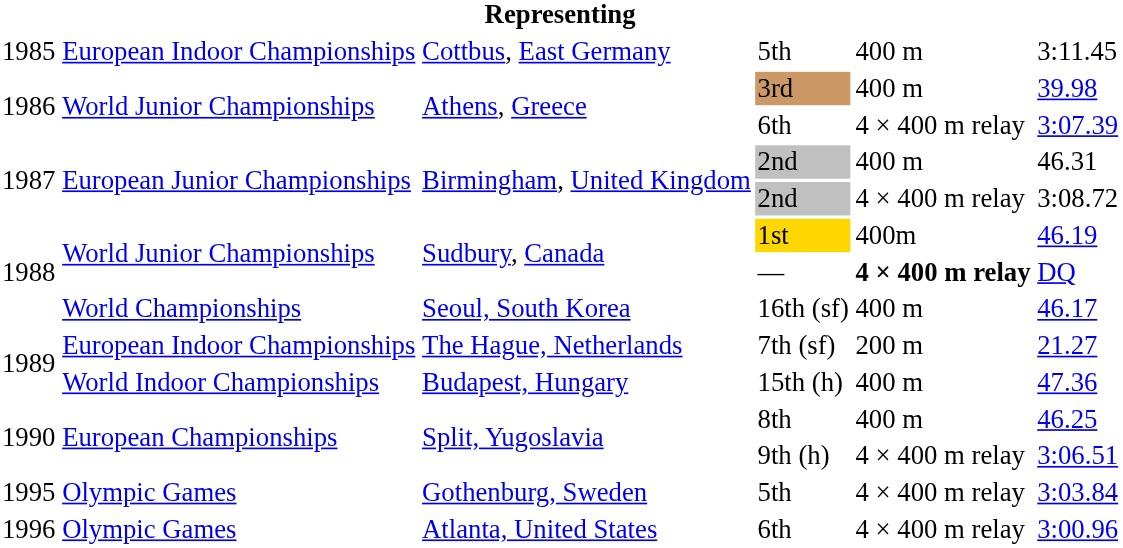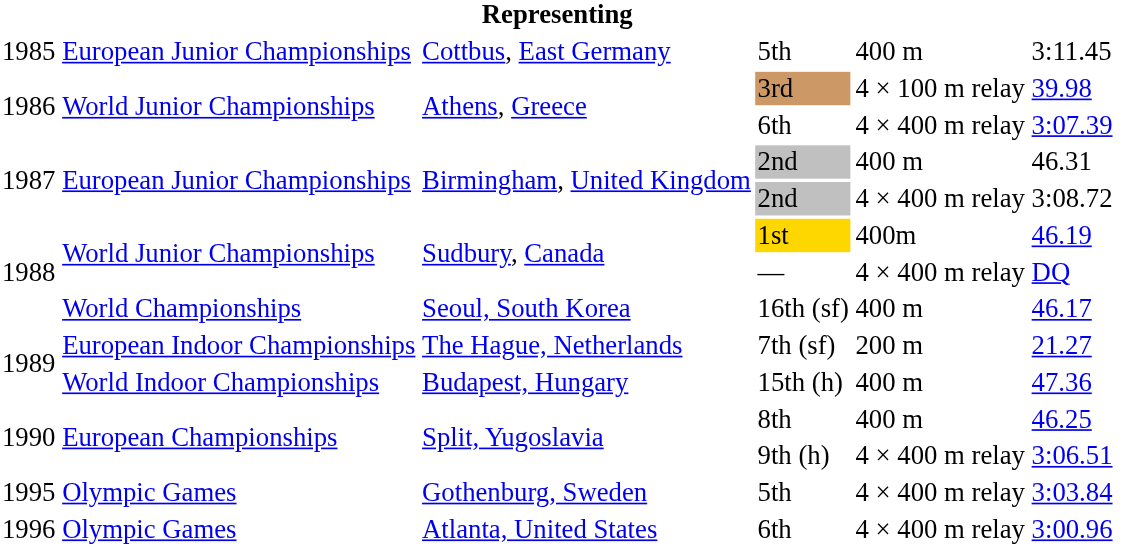Cottbus, East Germany / 5th | column 2: European Indoor Championships -> European Junior Championships
3rd | column 5: 400 m -> 4 × 100 m relay
— | column 5: bold -> normal
